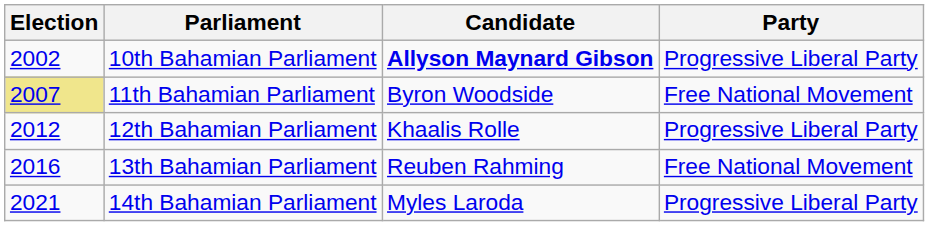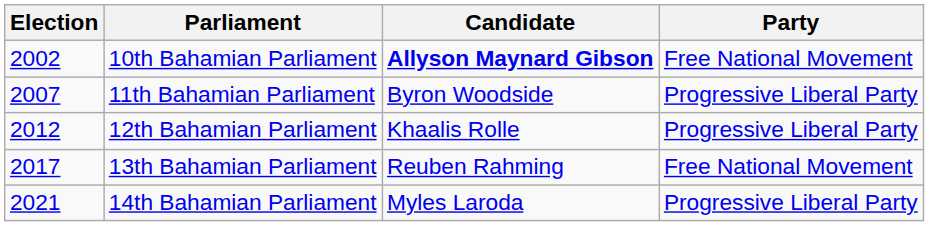10th Bahamian Parliament | Party: Progressive Liberal Party -> Free National Movement
11th Bahamian Parliament | Election: khaki background -> no background
11th Bahamian Parliament | Party: Free National Movement -> Progressive Liberal Party
13th Bahamian Parliament | Election: 2016 -> 2017
